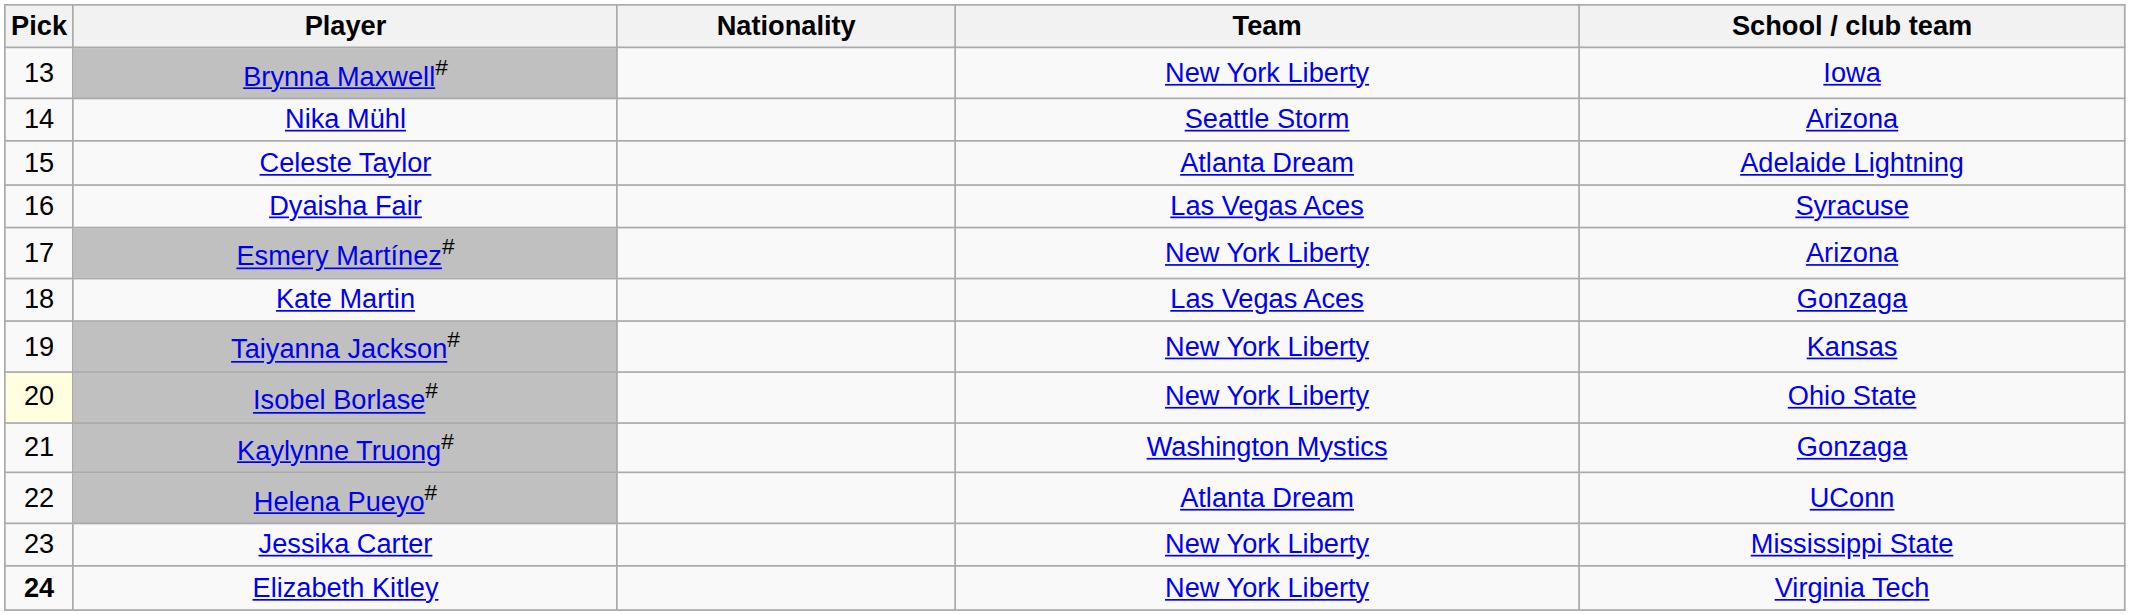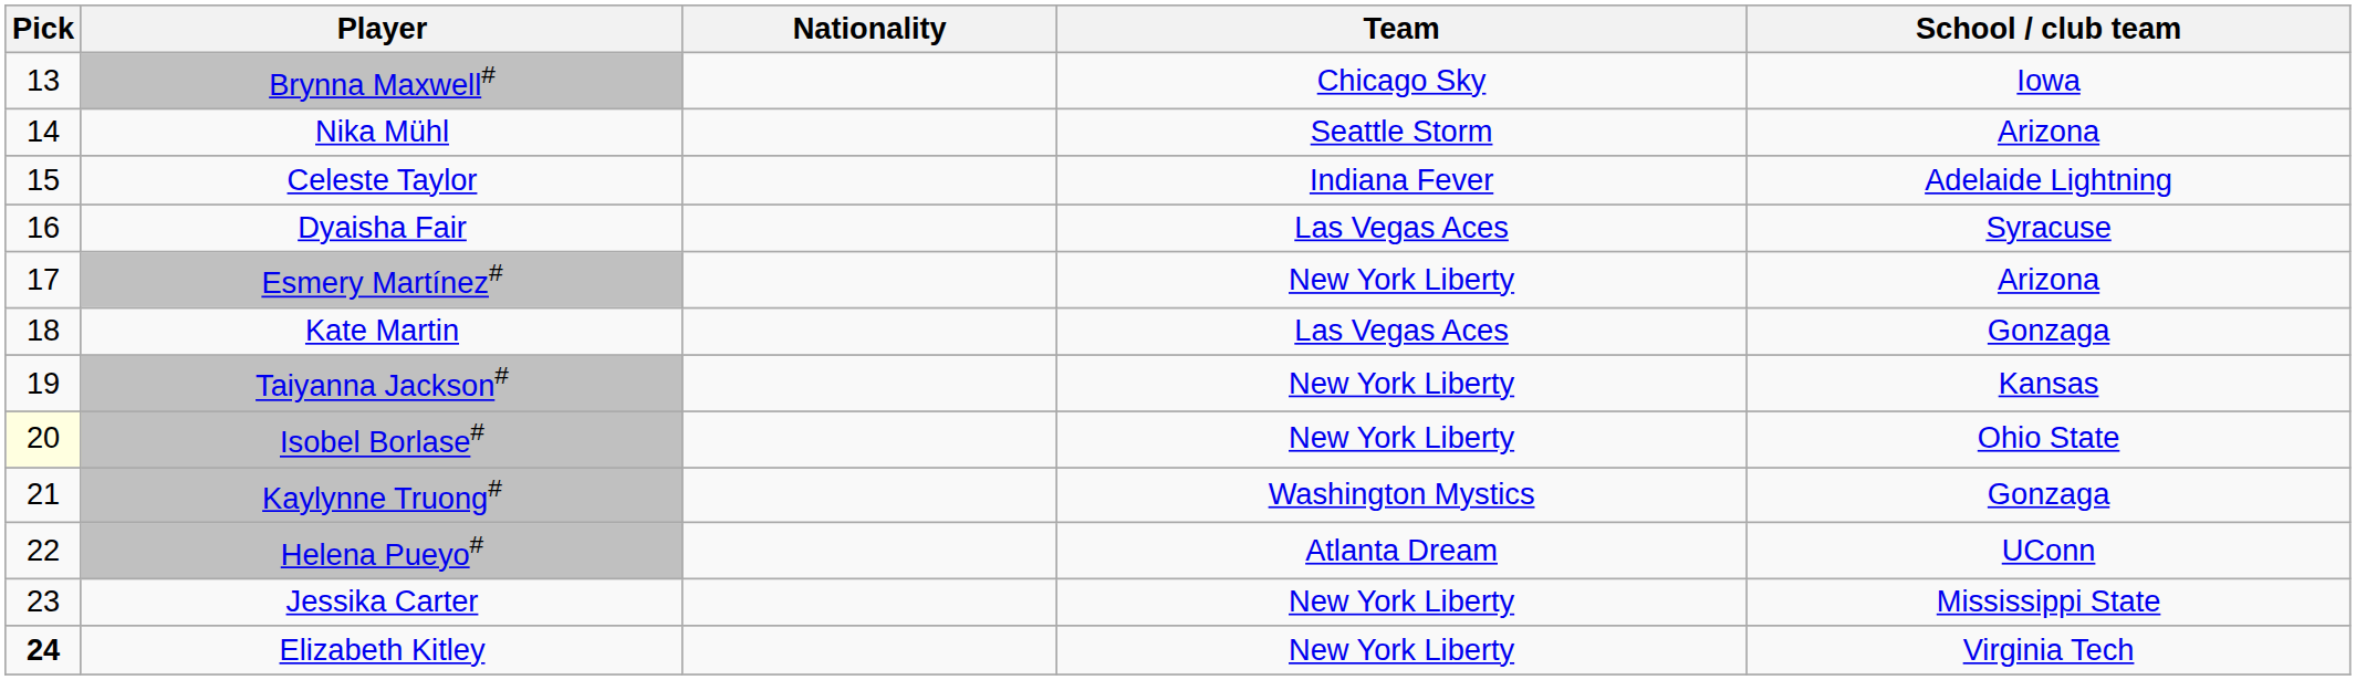Brynna Maxwell# | Team: New York Liberty -> Chicago Sky
Celeste Taylor | Team: Atlanta Dream -> Indiana Fever
